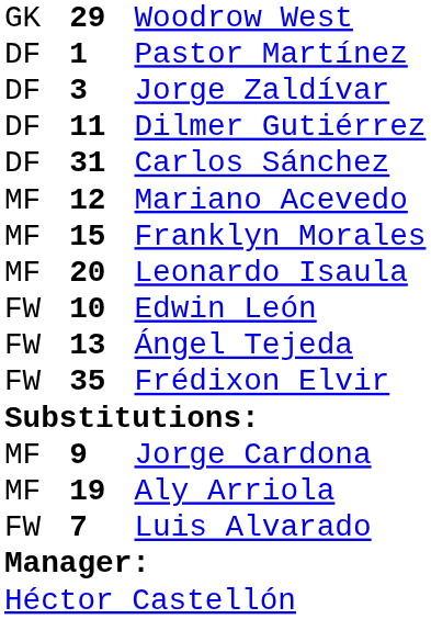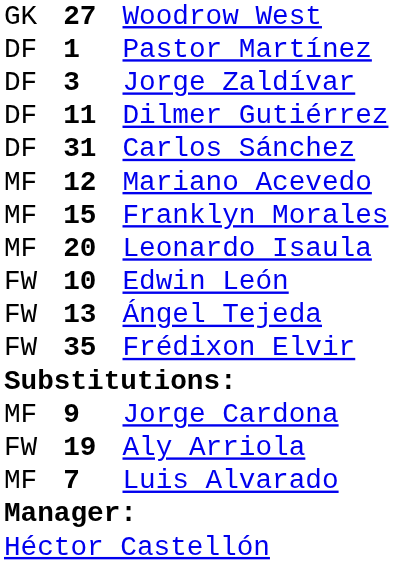Woodrow West | column 2: 29 -> 27
Aly Arriola | column 1: MF -> FW
Luis Alvarado | column 1: FW -> MF
